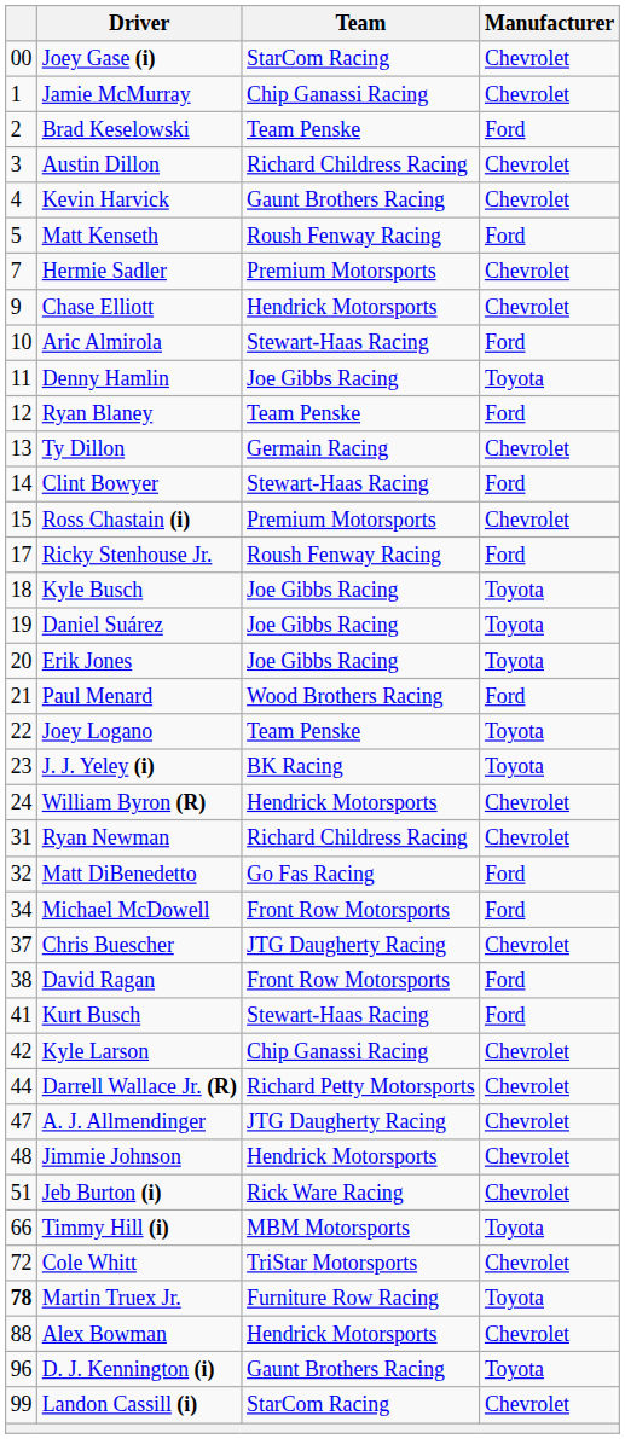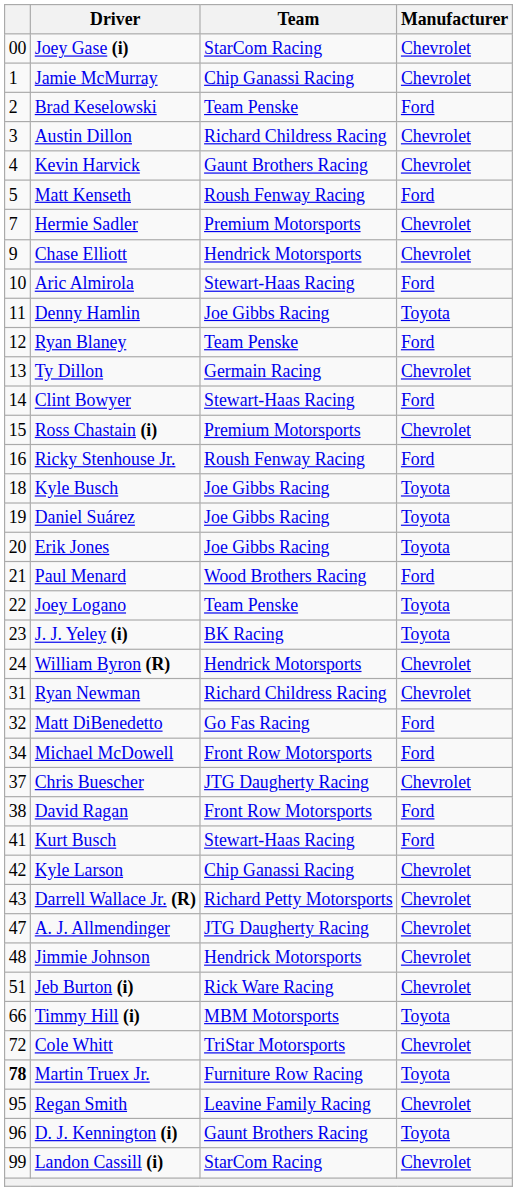Ricky Stenhouse Jr. | column 1: 17 -> 16
Darrell Wallace Jr. (R) | column 1: 44 -> 43
- row: 88 | Alex Bowman | Hendrick Motorsports | Chevrolet
+ row: 95 | Regan Smith | Leavine Family Racing | Chevrolet
